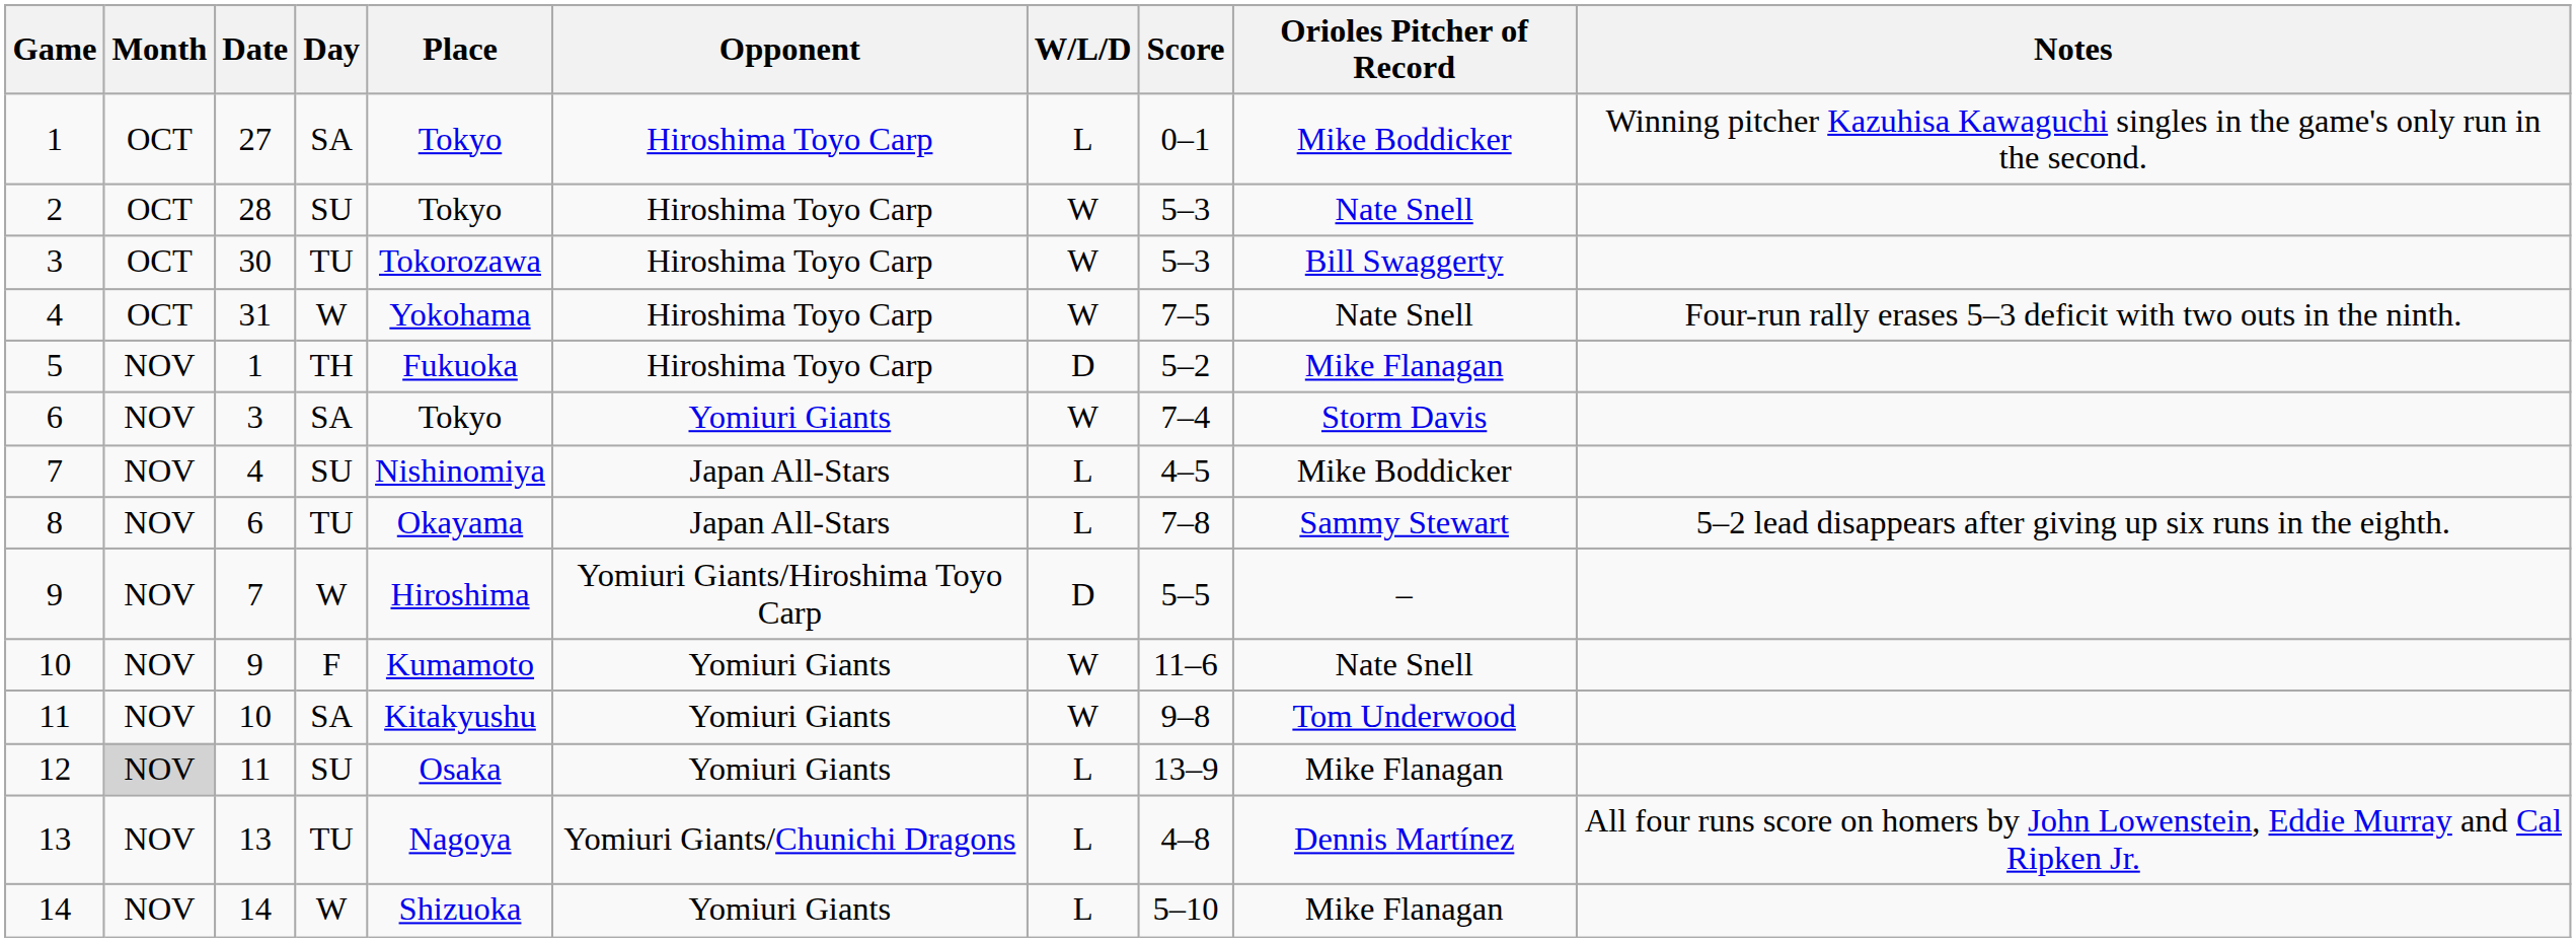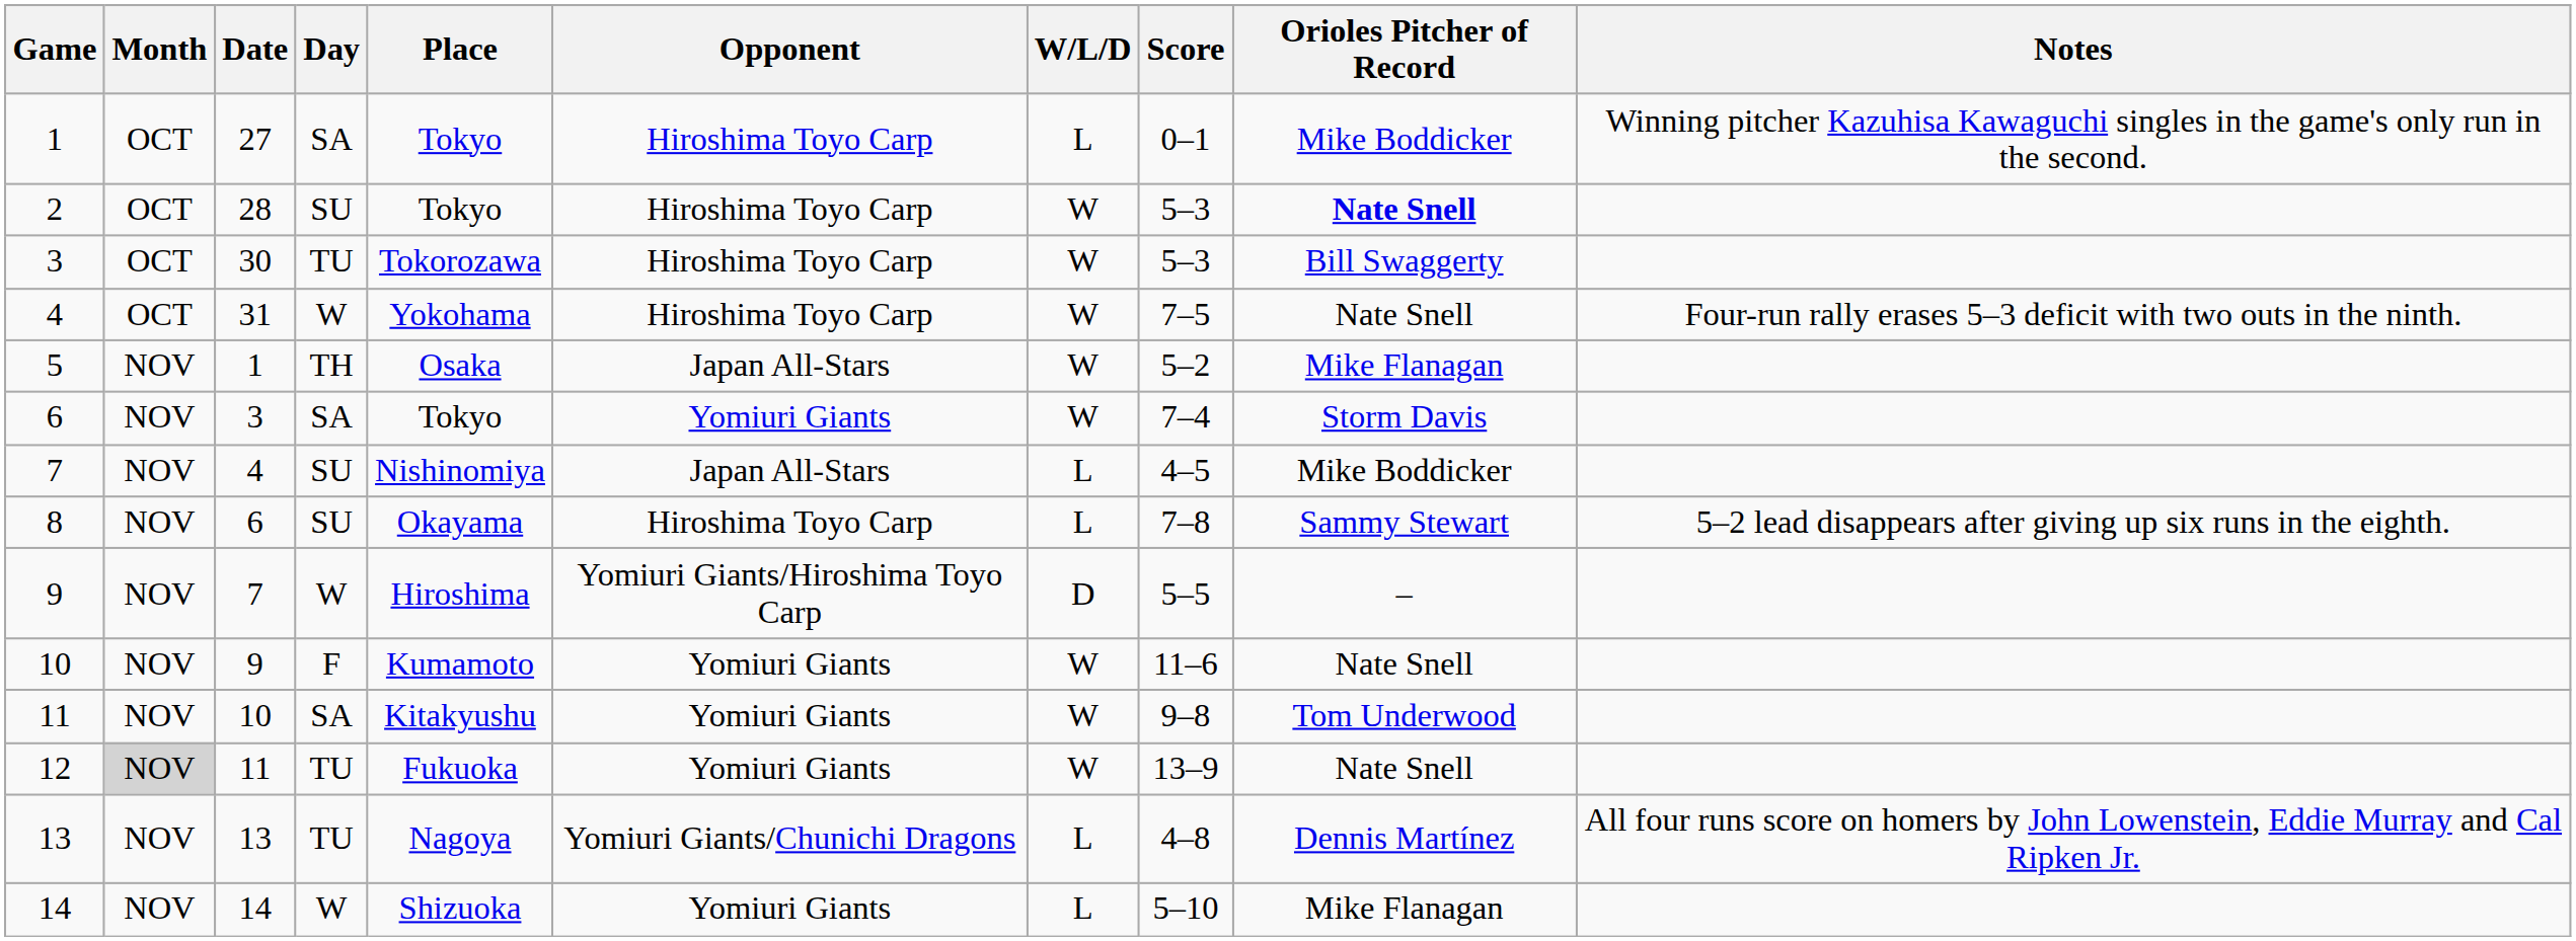2 | Orioles Pitcher of Record: normal -> bold
5 | Place: Fukuoka -> Osaka
5 | Opponent: Hiroshima Toyo Carp -> Japan All-Stars
5 | W/L/D: D -> W
8 | Day: TU -> SU
8 | Opponent: Japan All-Stars -> Hiroshima Toyo Carp
12 | Day: SU -> TU
12 | Place: Osaka -> Fukuoka
12 | W/L/D: L -> W
12 | Orioles Pitcher of Record: Mike Flanagan -> Nate Snell
